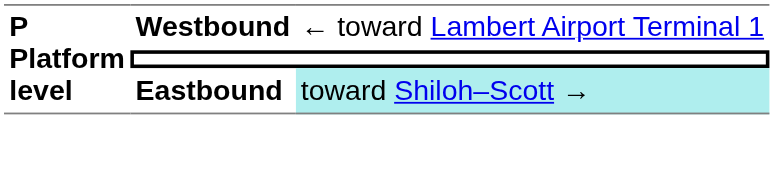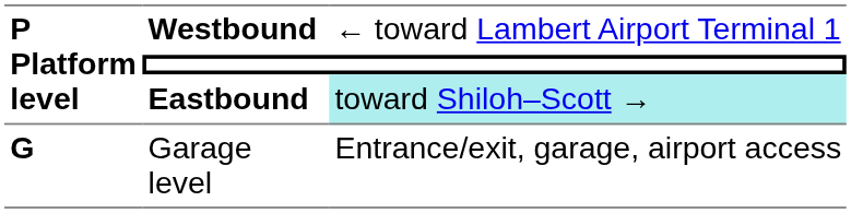+ row: G | Garage level | Entrance/exit, garage, airport access
